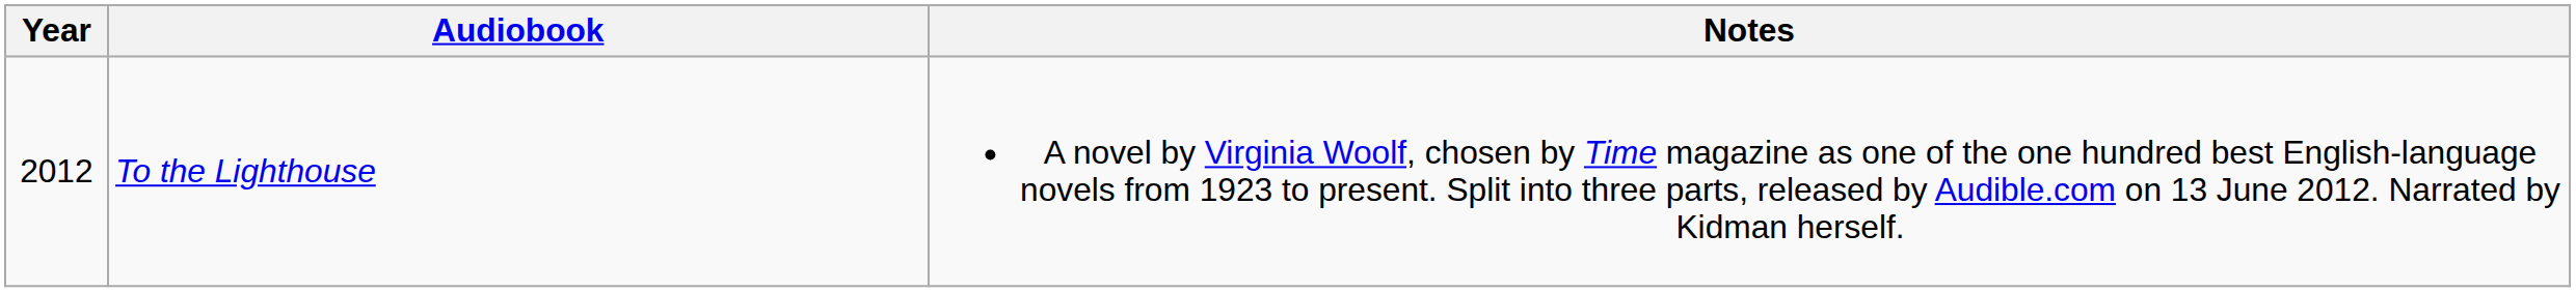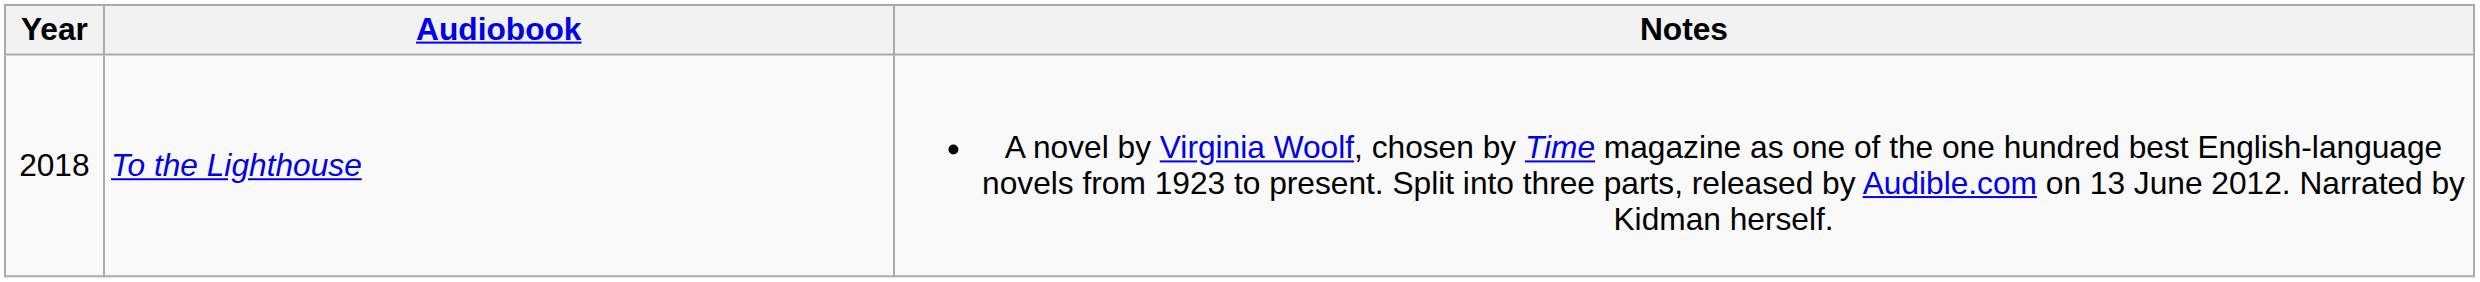To the Lighthouse | Year: 2012 -> 2018
